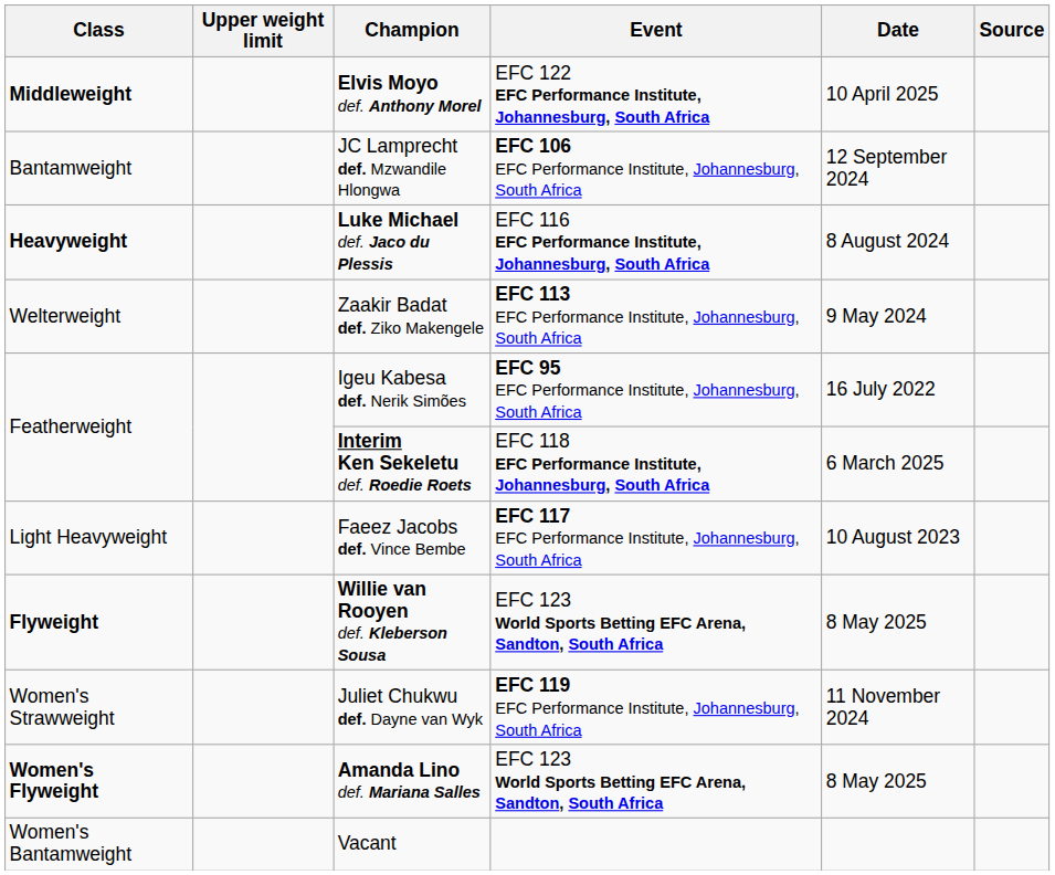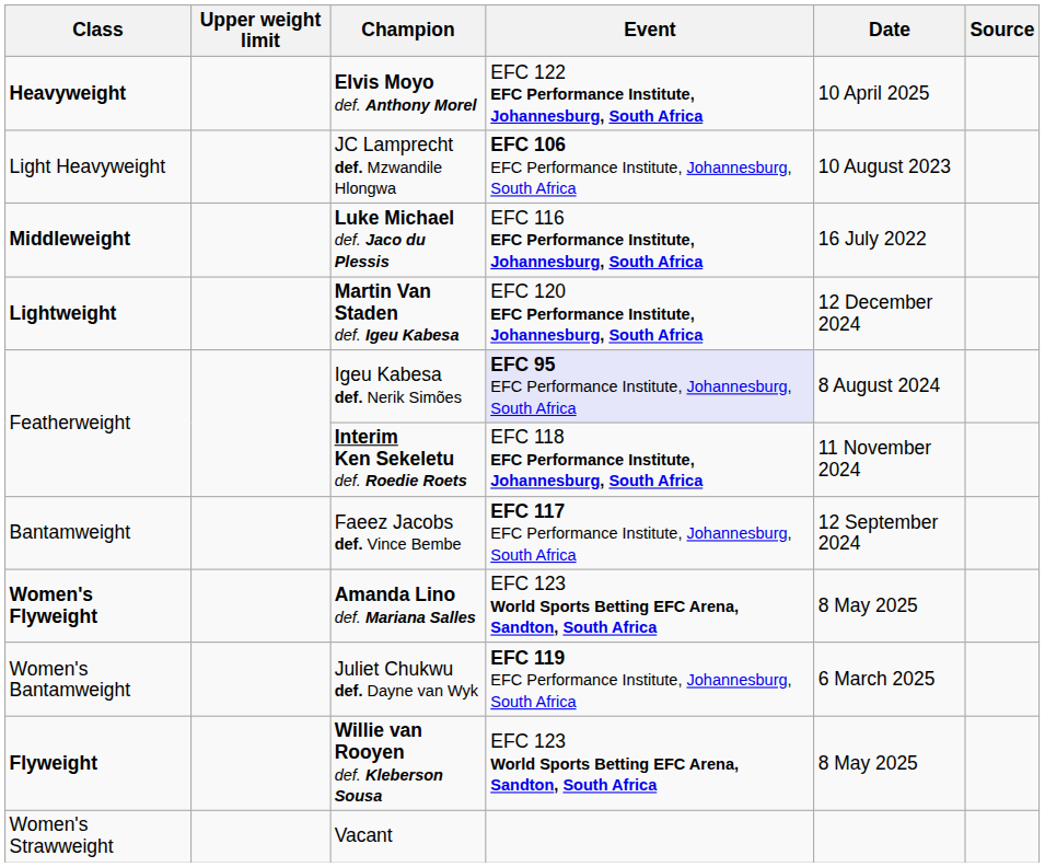Elvis Moyo def. Anthony Morel | Class: Middleweight -> Heavyweight
JC Lamprecht def. Mzwandile Hlongwa | Class: Bantamweight -> Light Heavyweight
JC Lamprecht def. Mzwandile Hlongwa | Date: 12 September 2024 -> 10 August 2023
Luke Michael def. Jaco du Plessis | Class: Heavyweight -> Middleweight
Luke Michael def. Jaco du Plessis | Date: 8 August 2024 -> 16 July 2022
- row: Welterweight | Zaakir Badat def. Ziko Makengele | EFC 113 EFC Performance Institute, Johannesburg, South Africa | 9 May 2024
+ row: Lightweight | Martin Van Staden def. Igeu Kabesa | EFC 120 EFC Performance Institute, Johannesburg, South Africa | 12 December 2024
Igeu Kabesa def. Nerik Simões | Event: no background -> lavender background
Igeu Kabesa def. Nerik Simões | Date: 16 July 2022 -> 8 August 2024
Interim Ken Sekeletu def. Roedie Roets | Date: 6 March 2025 -> 11 November 2024
Faeez Jacobs def. Vince Bembe | Class: Light Heavyweight -> Bantamweight
Faeez Jacobs def. Vince Bembe | Date: 10 August 2023 -> 12 September 2024
rows swapped: Willie van Rooyen def. Kleberson Sousa <-> Amanda Lino def. Mariana Salles
Juliet Chukwu def. Dayne van Wyk | Class: Women's Strawweight -> Women's Bantamweight
Juliet Chukwu def. Dayne van Wyk | Date: 11 November 2024 -> 6 March 2025
Vacant | Class: Women's Bantamweight -> Women's Strawweight
